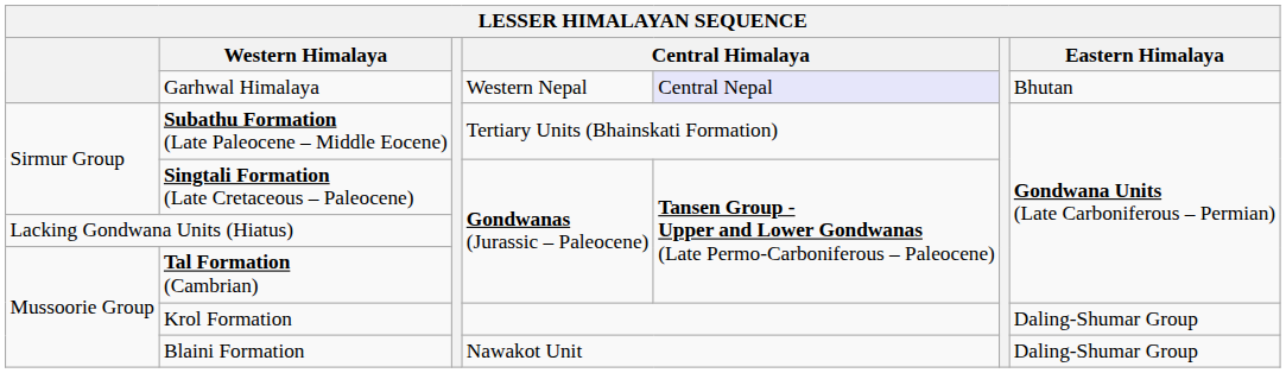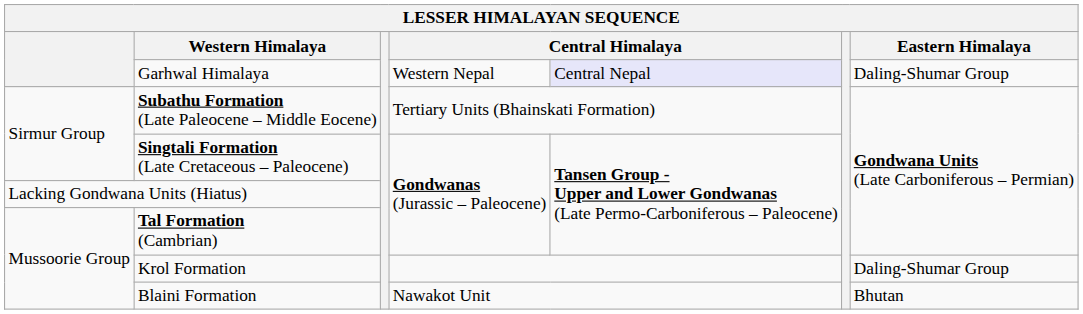Garhwal Himalaya | Eastern Himalaya: Bhutan -> Daling-Shumar Group
Blaini Formation | Eastern Himalaya: Daling-Shumar Group -> Bhutan
